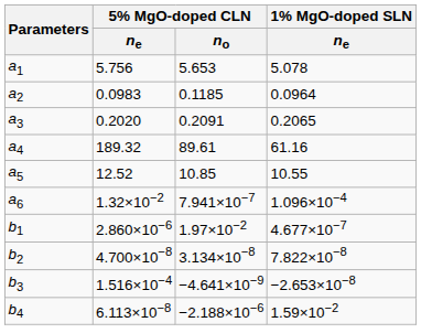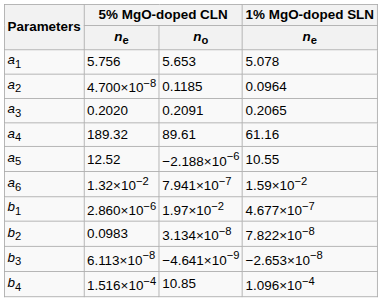a2 | 5% MgO-doped CLN / ne: 0.0983 -> 4.700×10−8
a5 | 5% MgO-doped CLN / no: 10.85 -> −2.188×10−6
a6 | 1% MgO-doped SLN / ne: 1.096×10−4 -> 1.59×10−2
b2 | 5% MgO-doped CLN / ne: 4.700×10−8 -> 0.0983
b3 | 5% MgO-doped CLN / ne: 1.516×10−4 -> 6.113×10−8
b4 | 5% MgO-doped CLN / ne: 6.113×10−8 -> 1.516×10−4
b4 | 5% MgO-doped CLN / no: −2.188×10−6 -> 10.85
b4 | 1% MgO-doped SLN / ne: 1.59×10−2 -> 1.096×10−4
